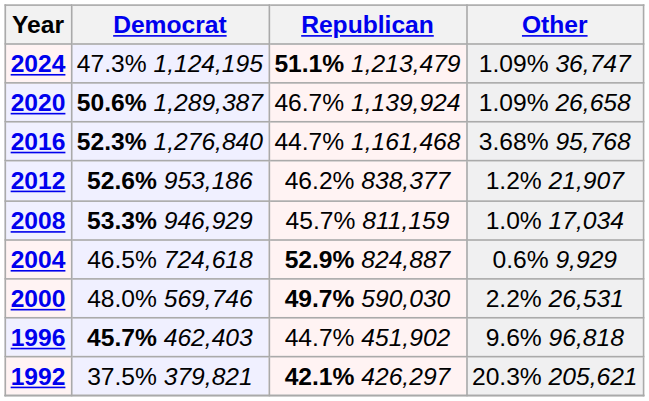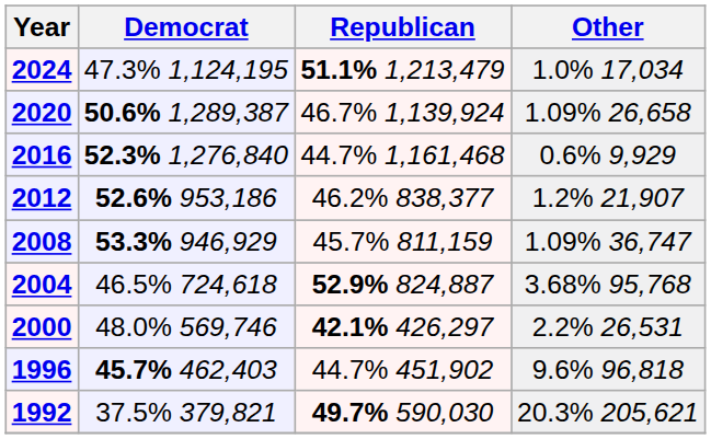2024 | Other: 1.09% 36,747 -> 1.0% 17,034
2016 | Other: 3.68% 95,768 -> 0.6% 9,929
2008 | Other: 1.0% 17,034 -> 1.09% 36,747
2004 | Other: 0.6% 9,929 -> 3.68% 95,768
2000 | Republican: 49.7% 590,030 -> 42.1% 426,297
1992 | Republican: 42.1% 426,297 -> 49.7% 590,030
